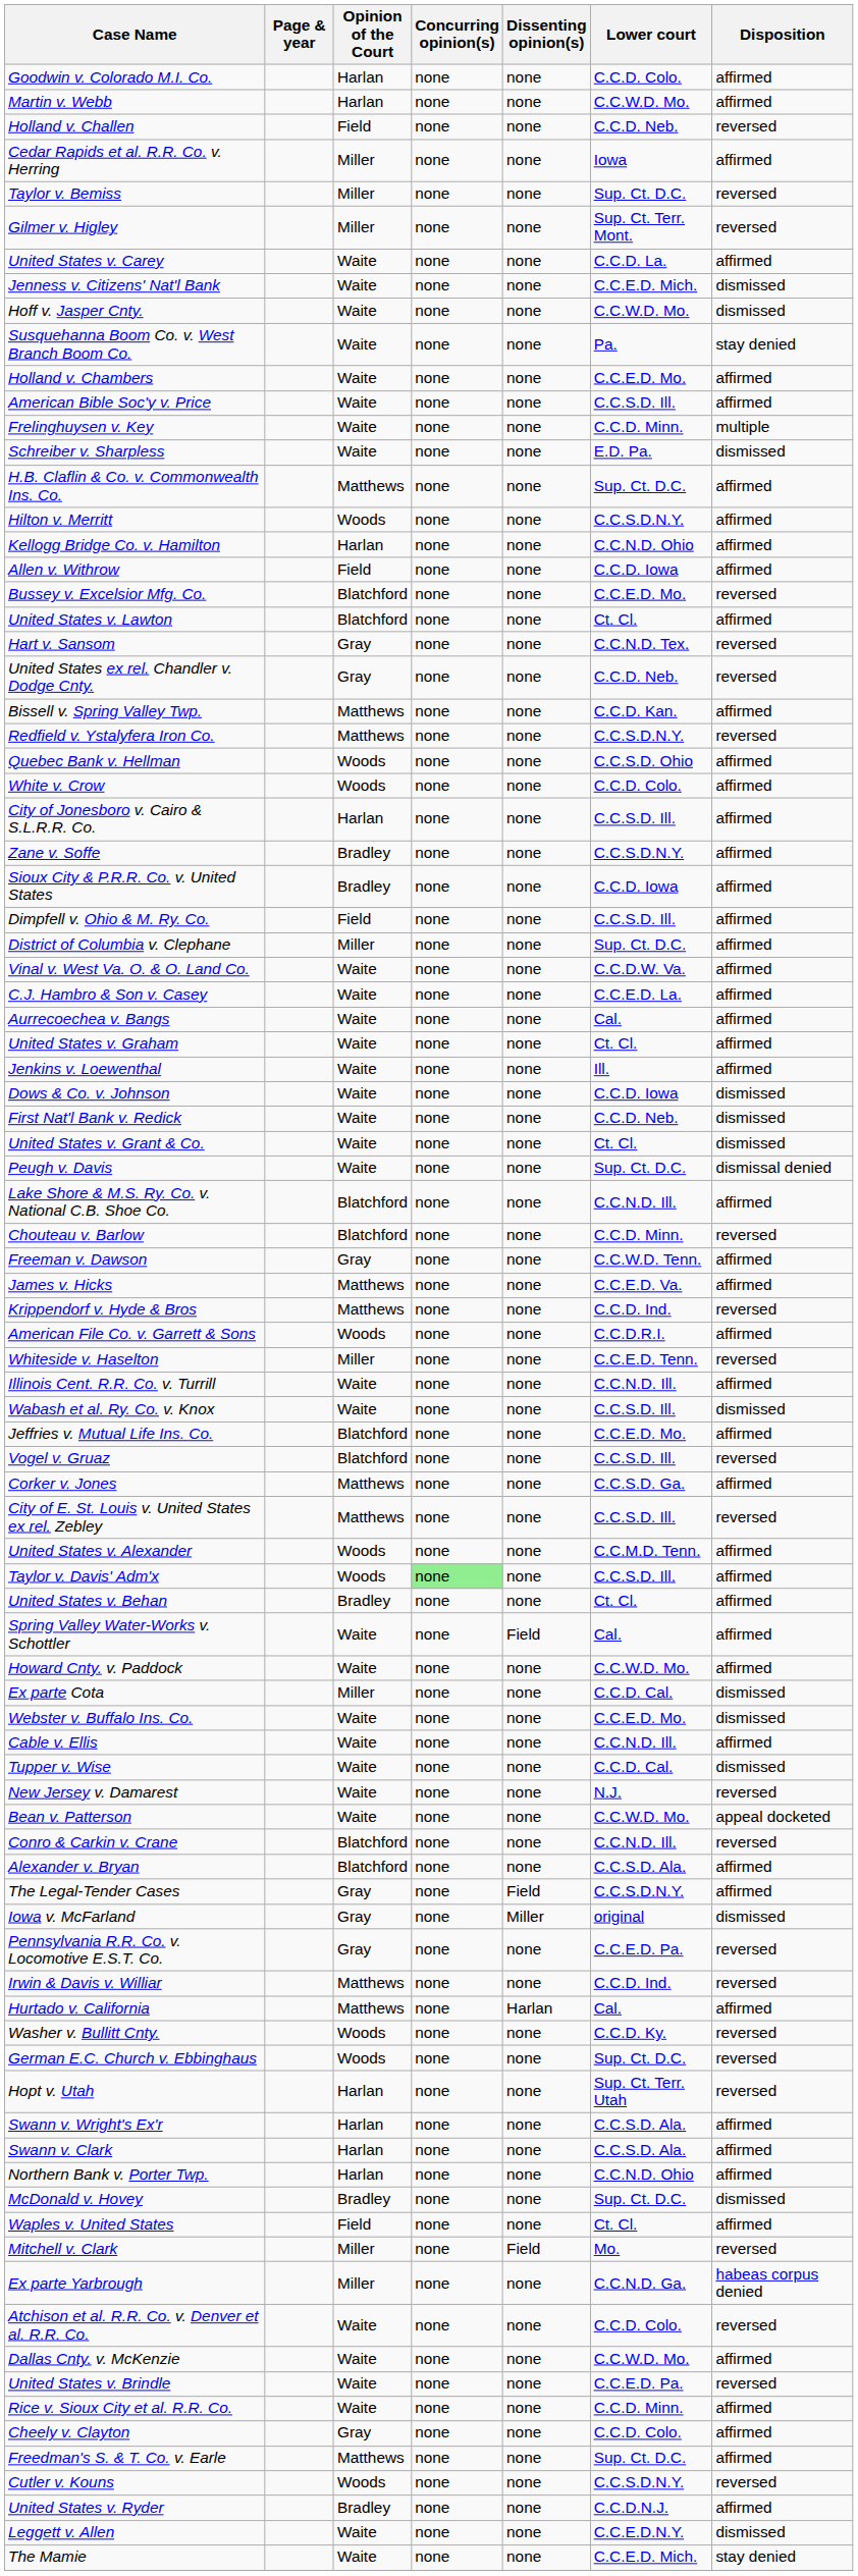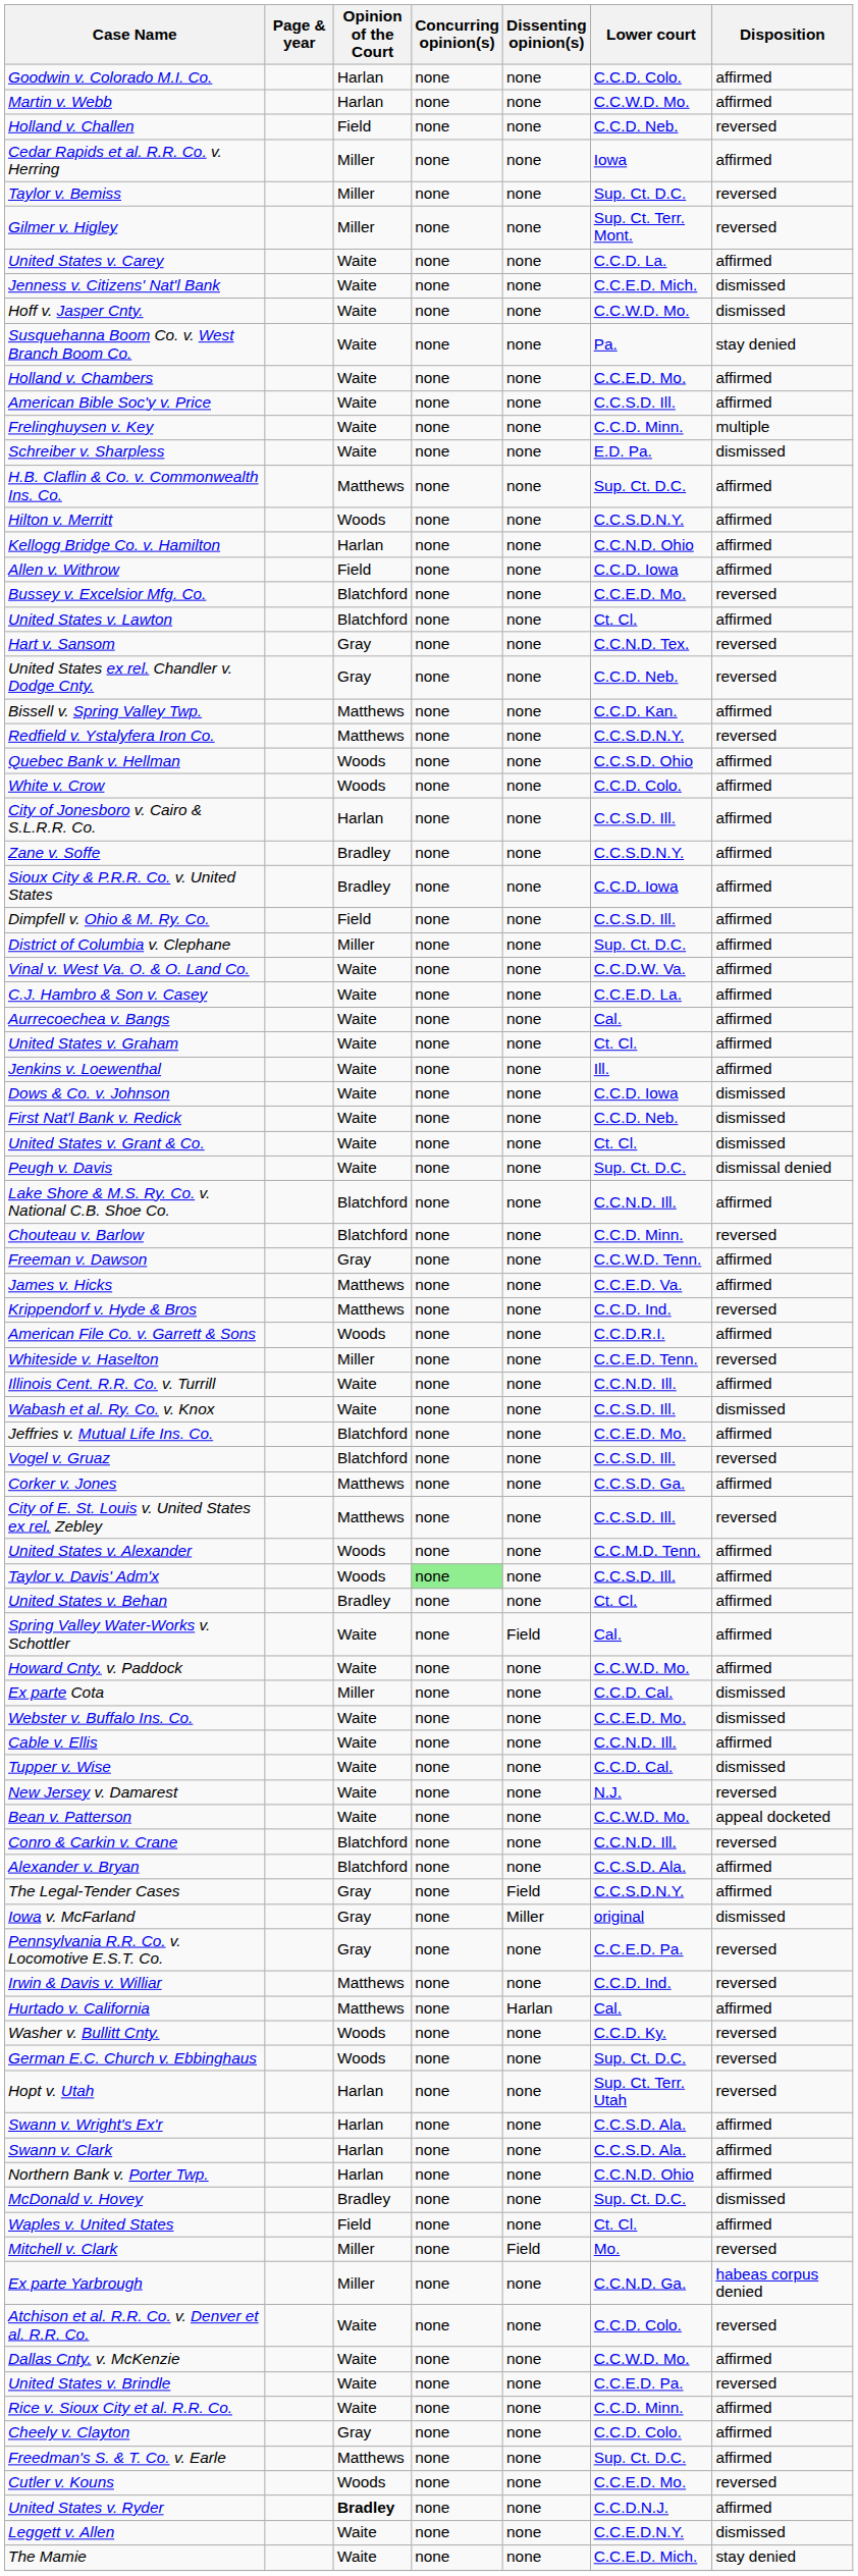Cutler v. Kouns | Lower court: C.C.S.D.N.Y. -> C.C.E.D. Mo.
United States v. Ryder | Opinion of the Court: normal -> bold
